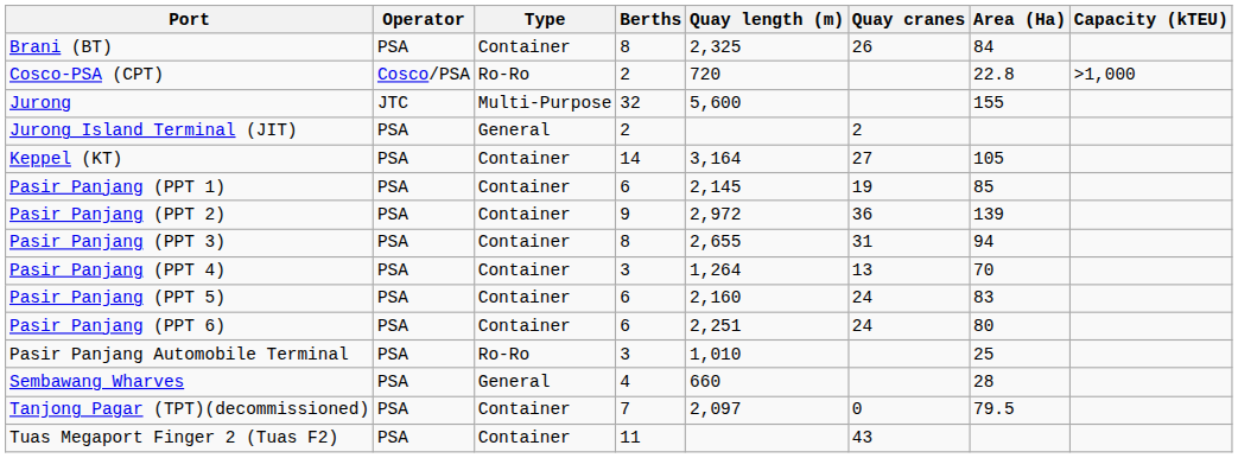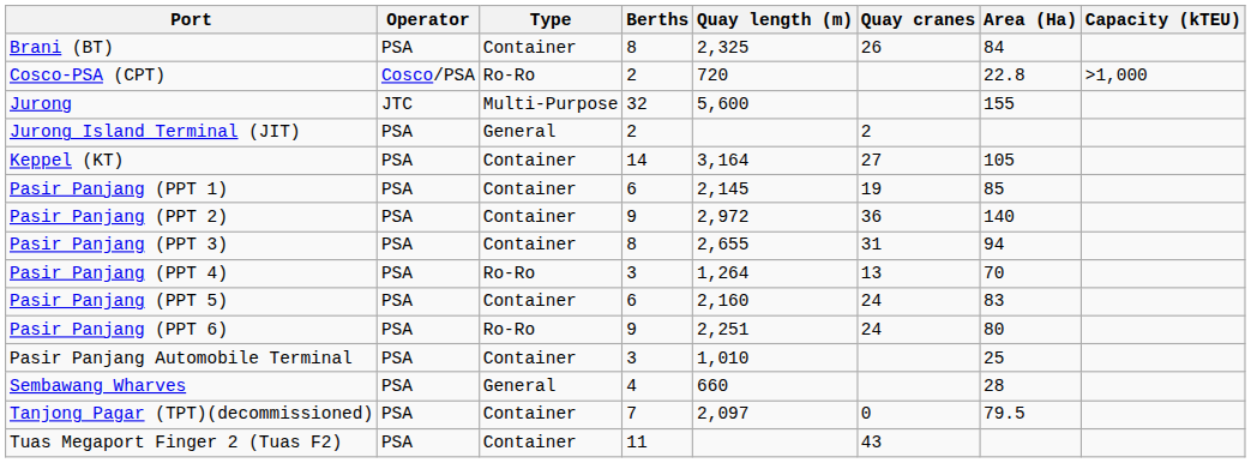Pasir Panjang (PPT 2) | Area (Ha): 139 -> 140
Pasir Panjang (PPT 4) | Type: Container -> Ro-Ro
Pasir Panjang (PPT 6) | Type: Container -> Ro-Ro
Pasir Panjang (PPT 6) | Berths: 6 -> 9
Pasir Panjang Automobile Terminal | Type: Ro-Ro -> Container
